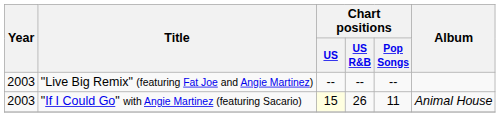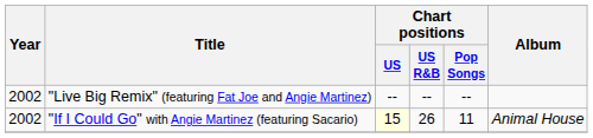"Live Big Remix" (featuring Fat Joe and Angie Martinez) | Year: 2003 -> 2002
"If I Could Go" with Angie Martinez (featuring Sacario) | Year: 2003 -> 2002
